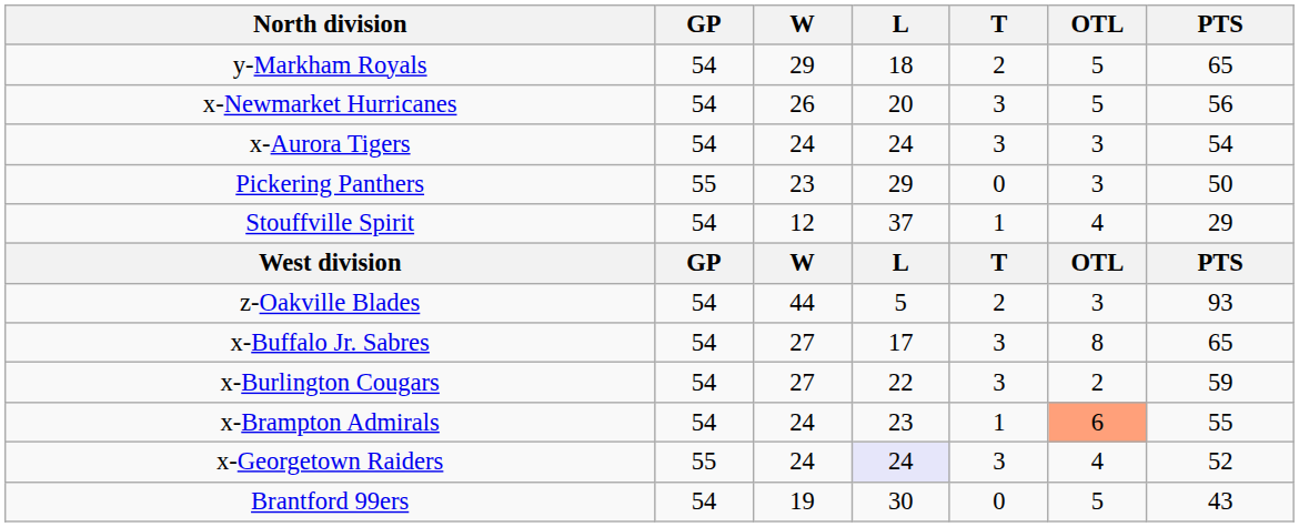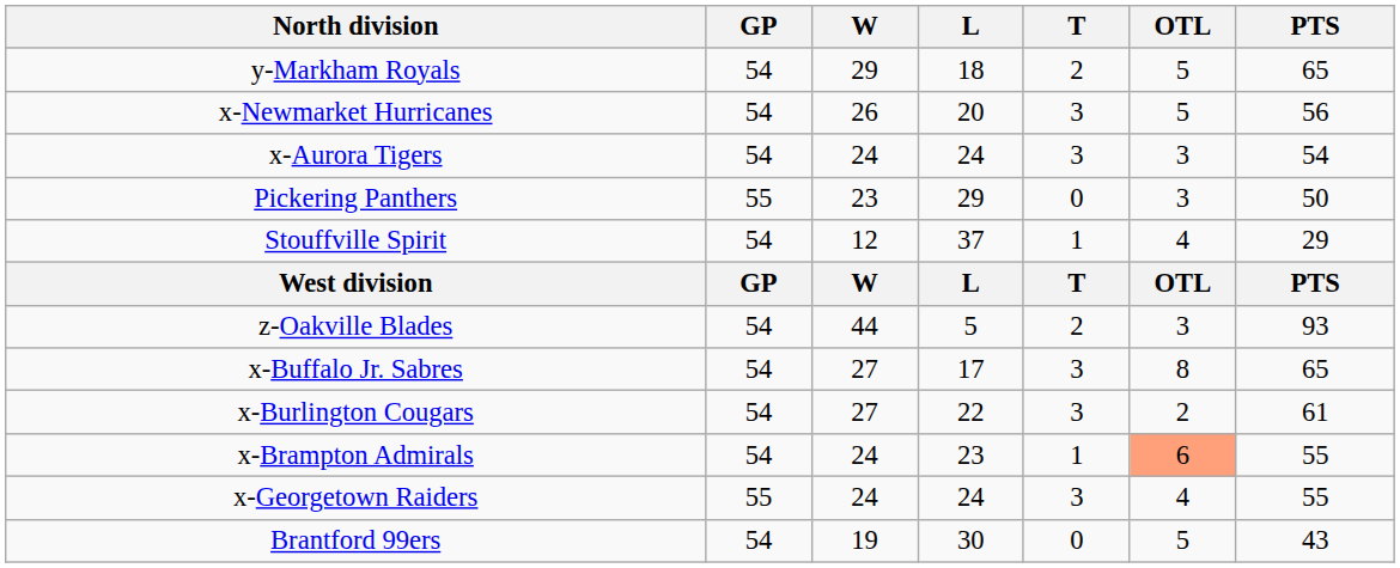x-Burlington Cougars | PTS: 59 -> 61
x-Georgetown Raiders | L: lavender background -> no background
x-Georgetown Raiders | PTS: 52 -> 55
